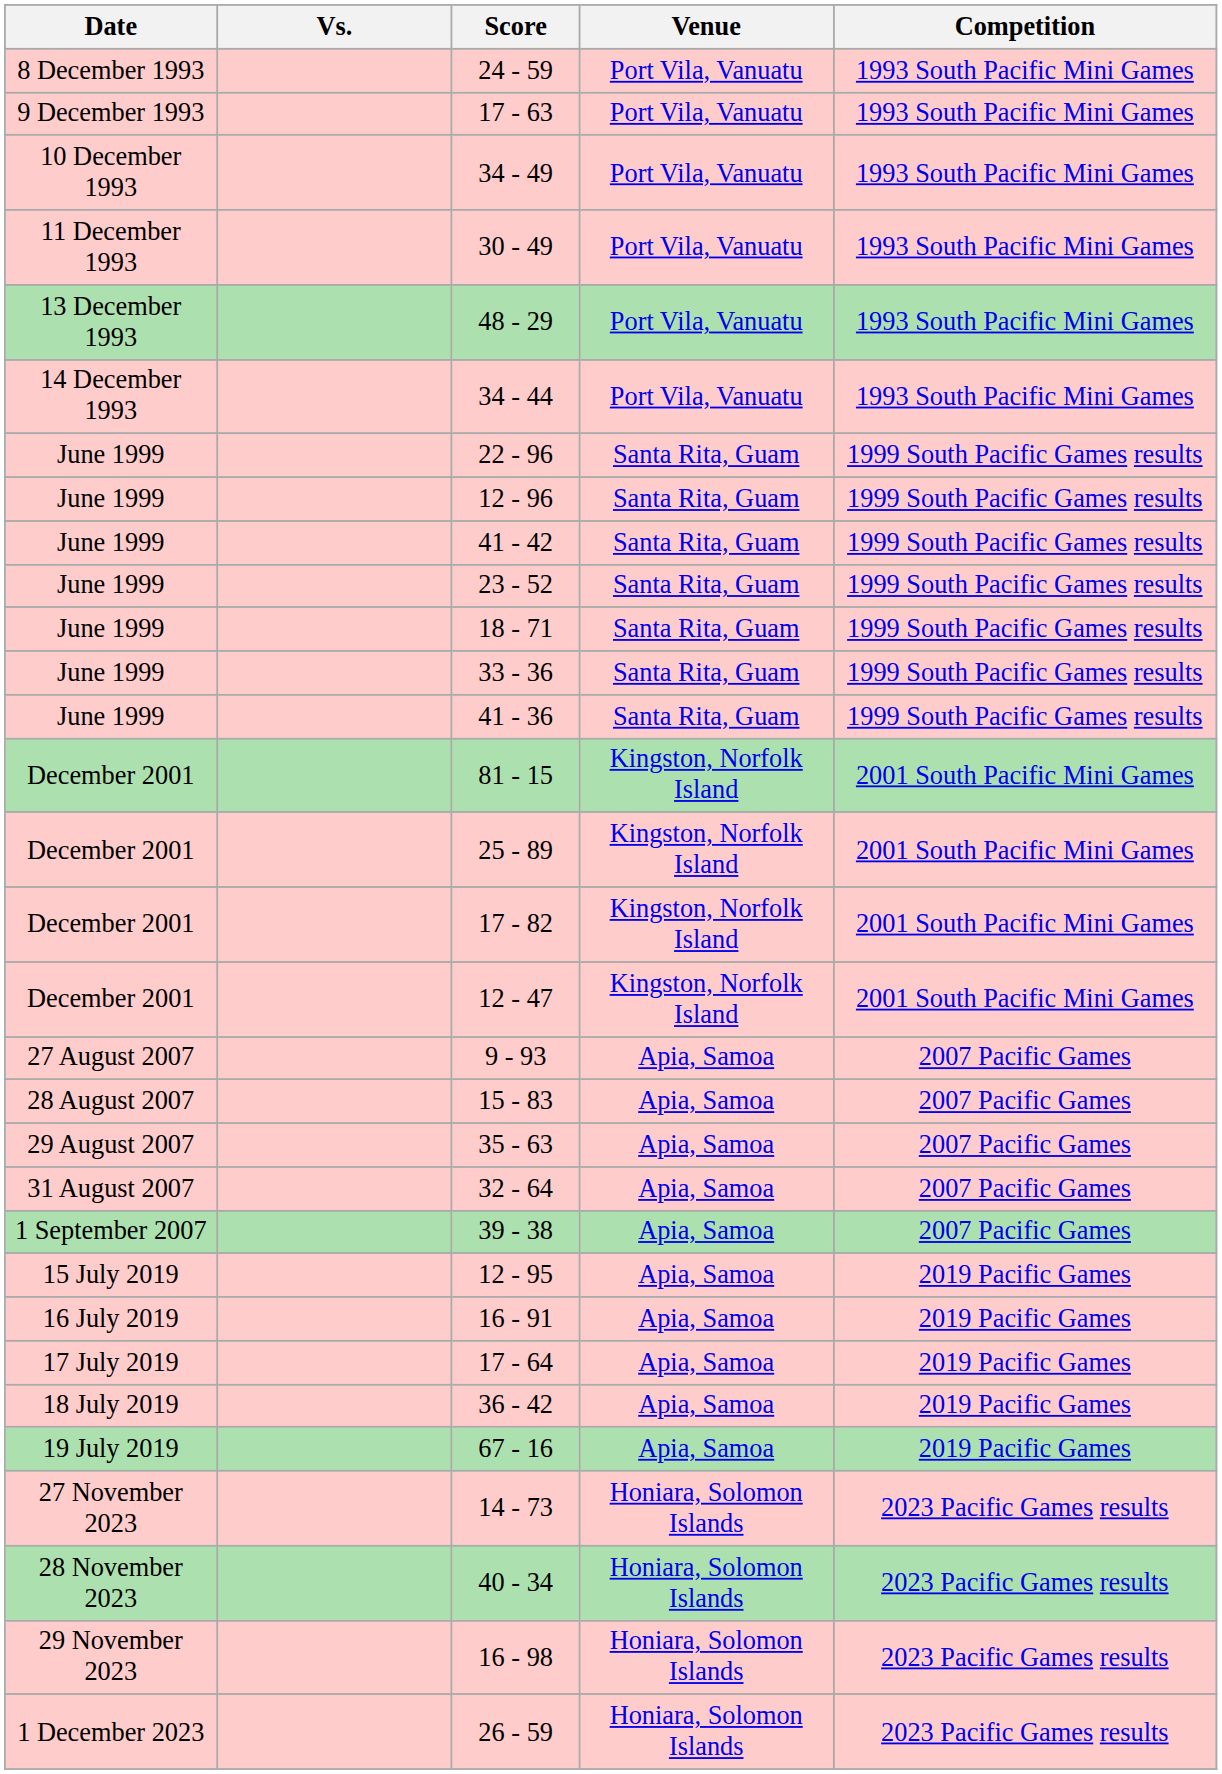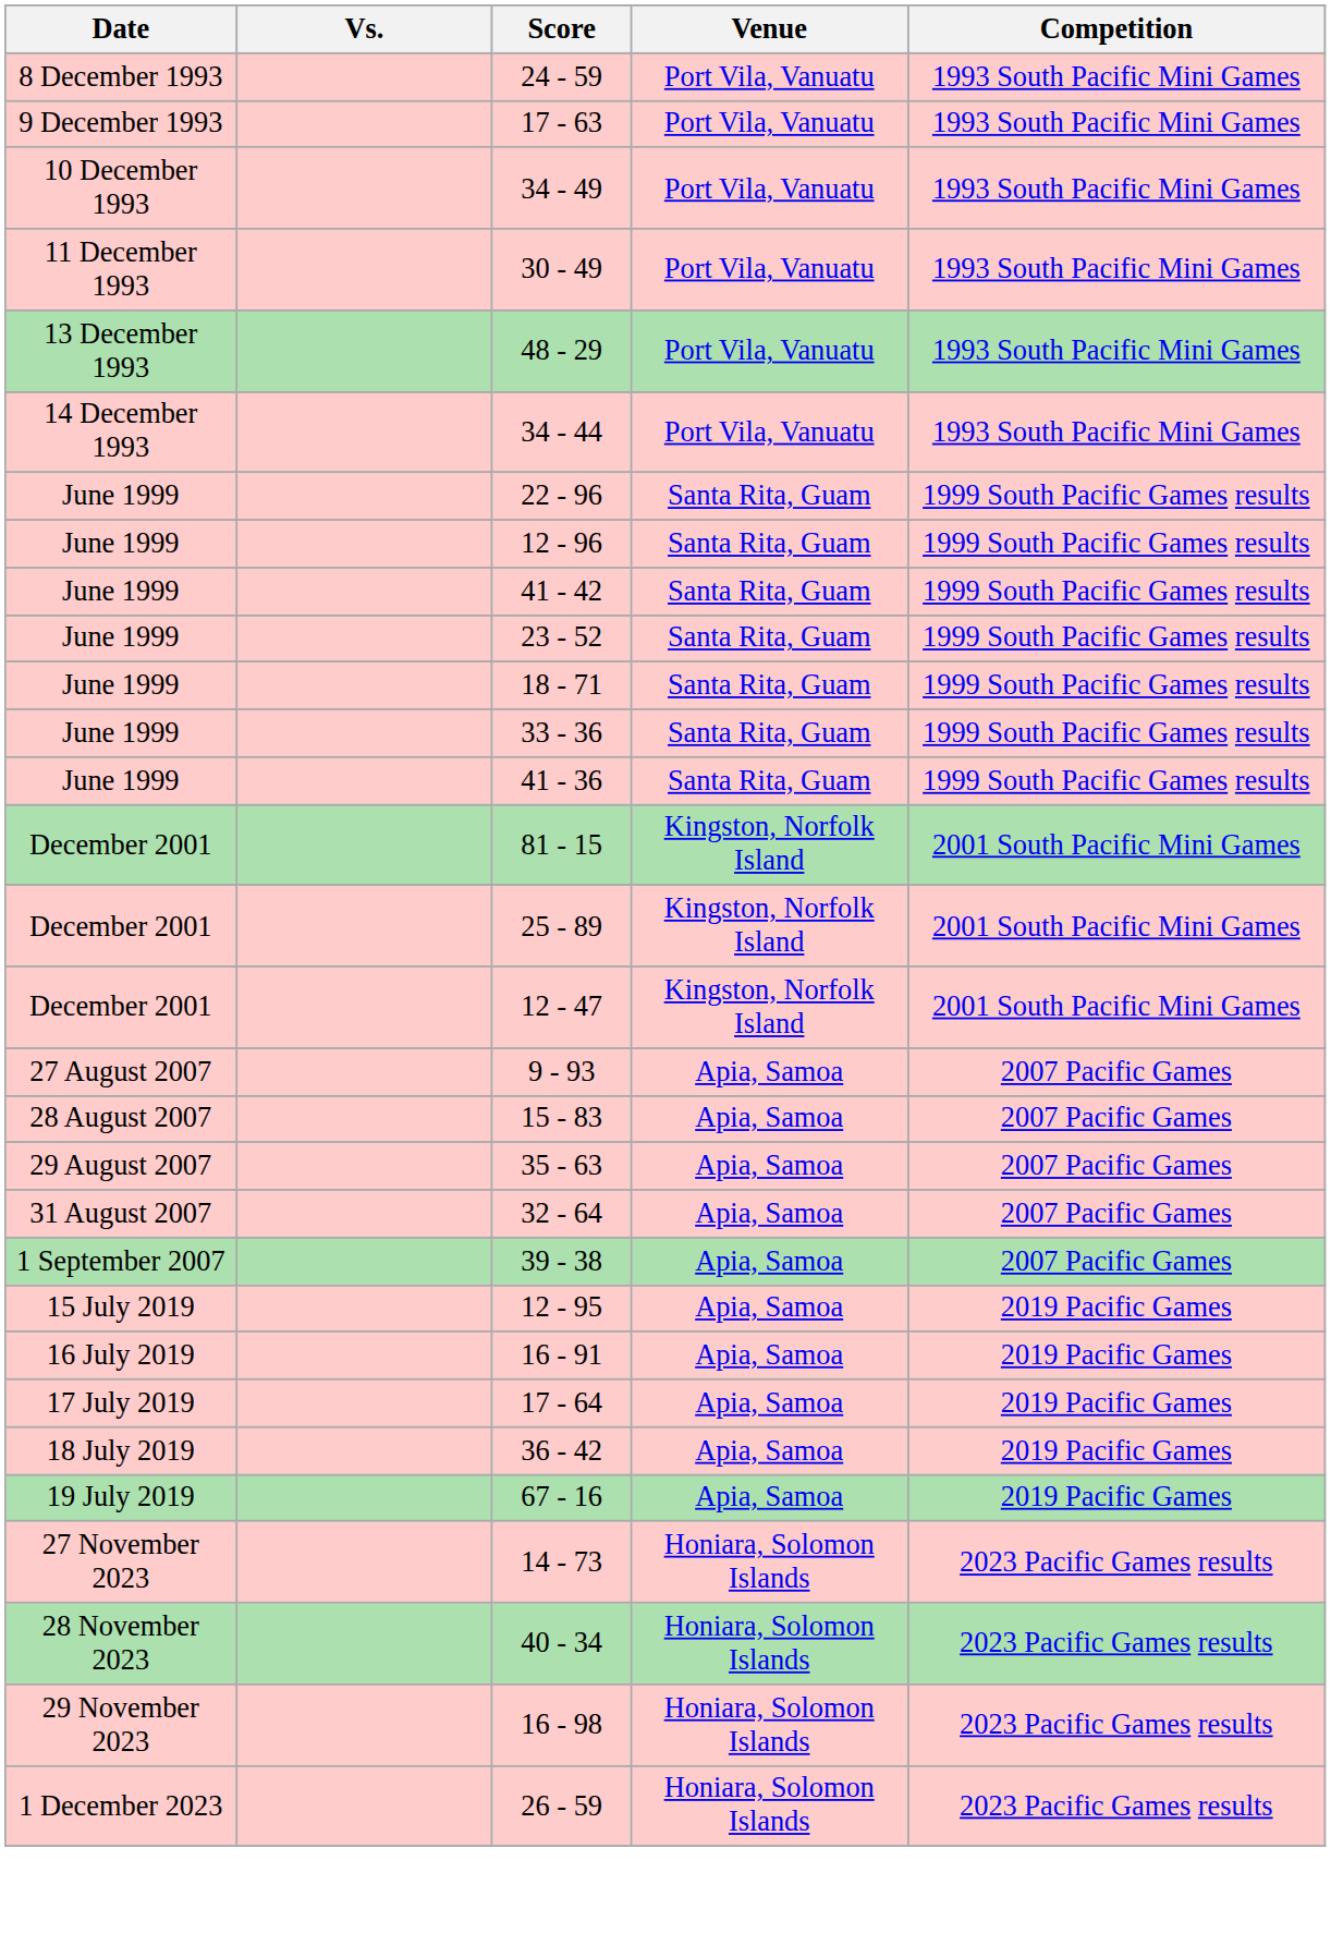- row: December 2001 | 17 - 82 | Kingston, Norfolk Island | 2001 South Pacific Mini Games
